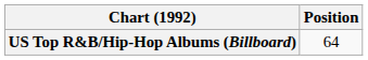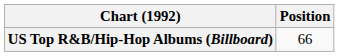US Top R&B/Hip-Hop Albums (Billboard) | Position: 64 -> 66
